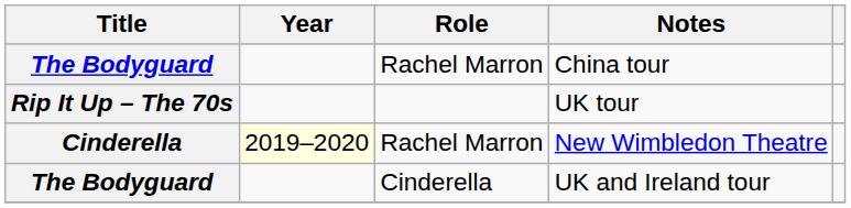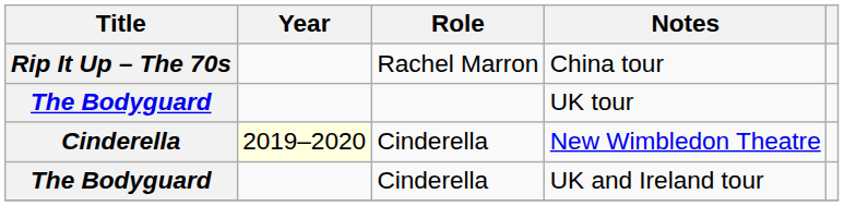China tour | Title: The Bodyguard -> Rip It Up – The 70s
UK tour | Title: Rip It Up – The 70s -> The Bodyguard
New Wimbledon Theatre | Role: Rachel Marron -> Cinderella
